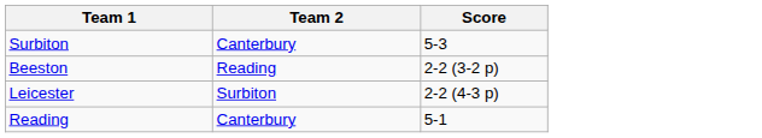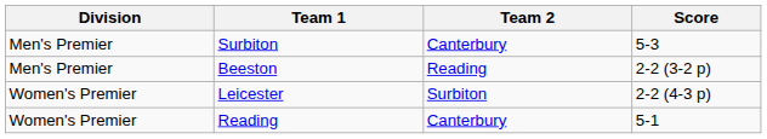+ column: Division | Men's Premier | Men's Premier | Women's Premier | Women's Premier
